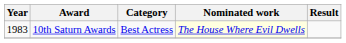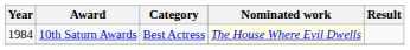10th Saturn Awards | Year: 1983 -> 1984
